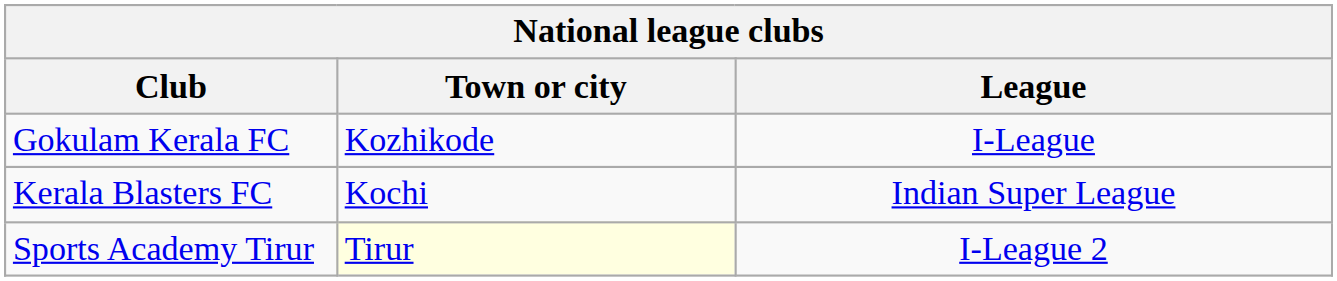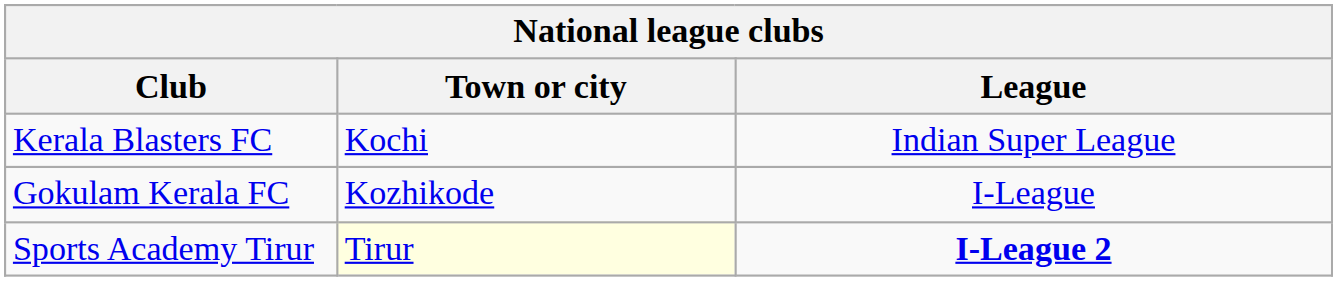rows swapped: Kerala Blasters FC <-> Gokulam Kerala FC
Sports Academy Tirur | League: normal -> bold
